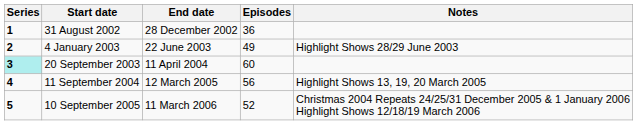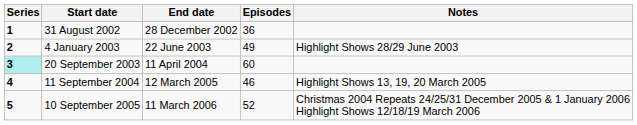11 September 2004 | Episodes: 56 -> 46
